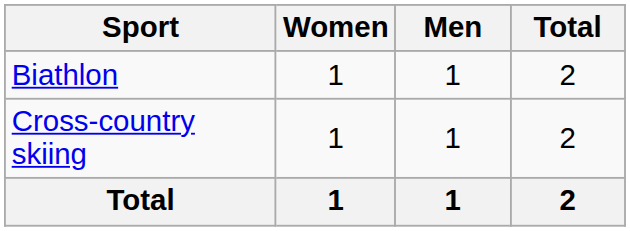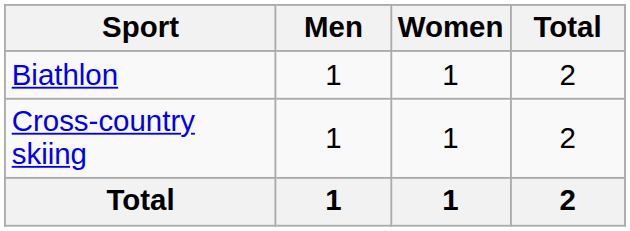columns swapped: Men <-> Women
